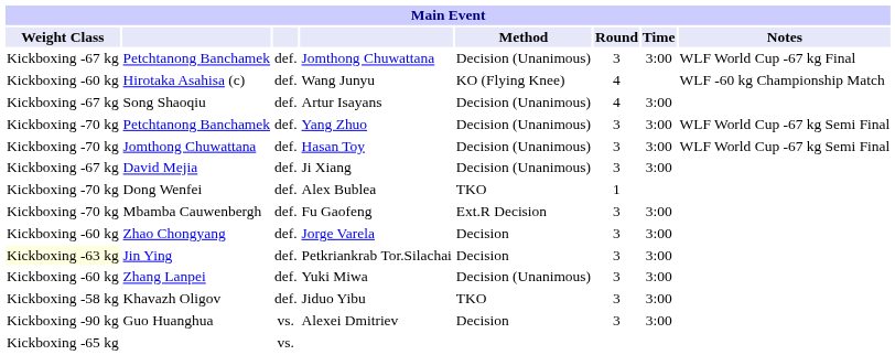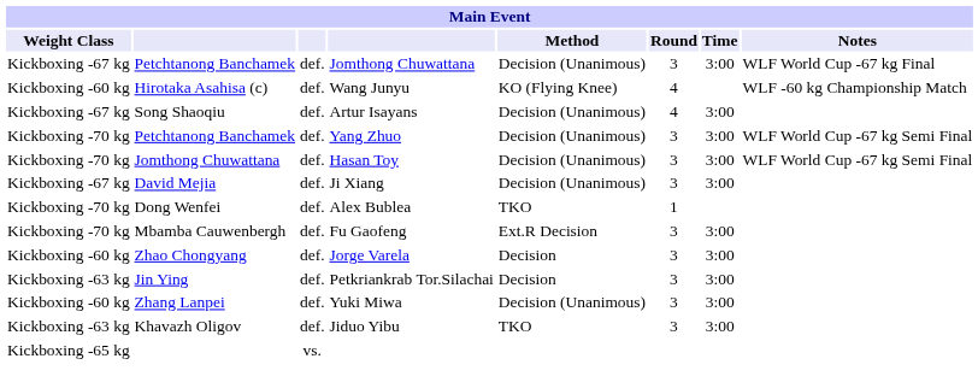Petkriankrab Tor.Silachai | Weight Class: lightyellow background -> no background
Jiduo Yibu | Weight Class: Kickboxing -58 kg -> Kickboxing -63 kg
- row: Kickboxing -90 kg | Guo Huanghua | vs. | Alexei Dmitriev | Decision | 3 | 3:00
